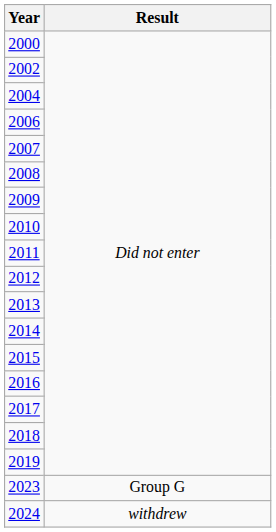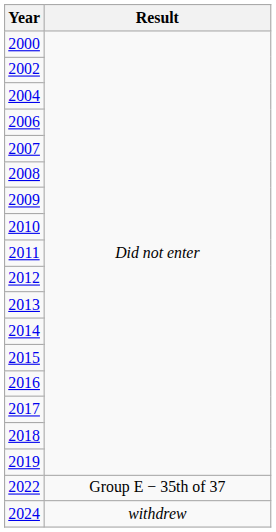+ row: 2022 | Group E − 35th of 37
- row: 2023 | Group G
